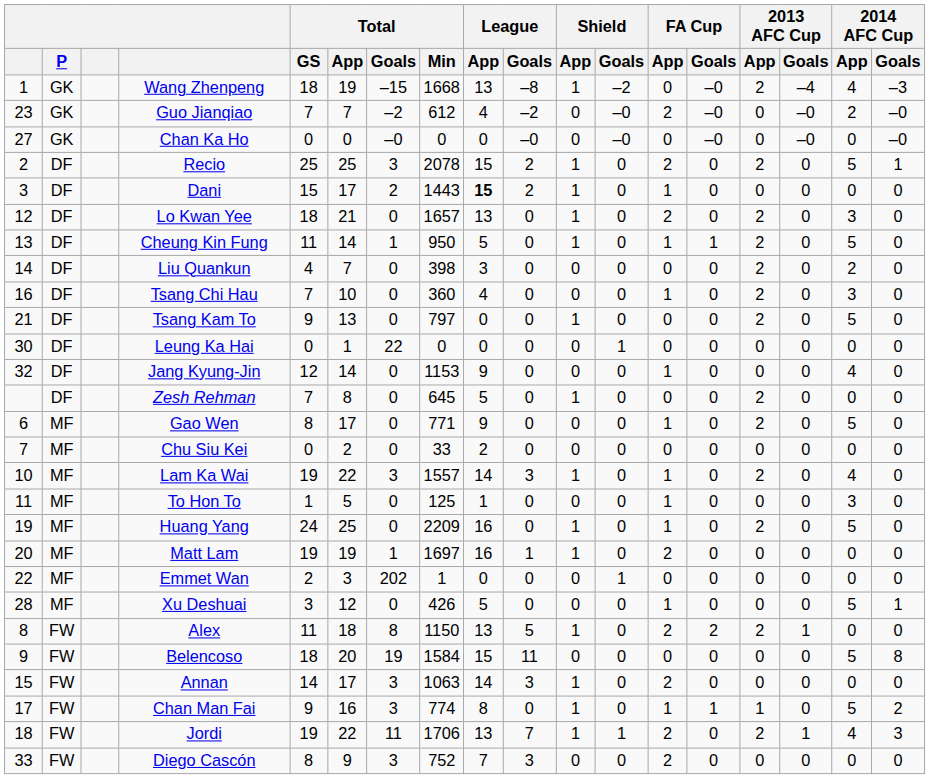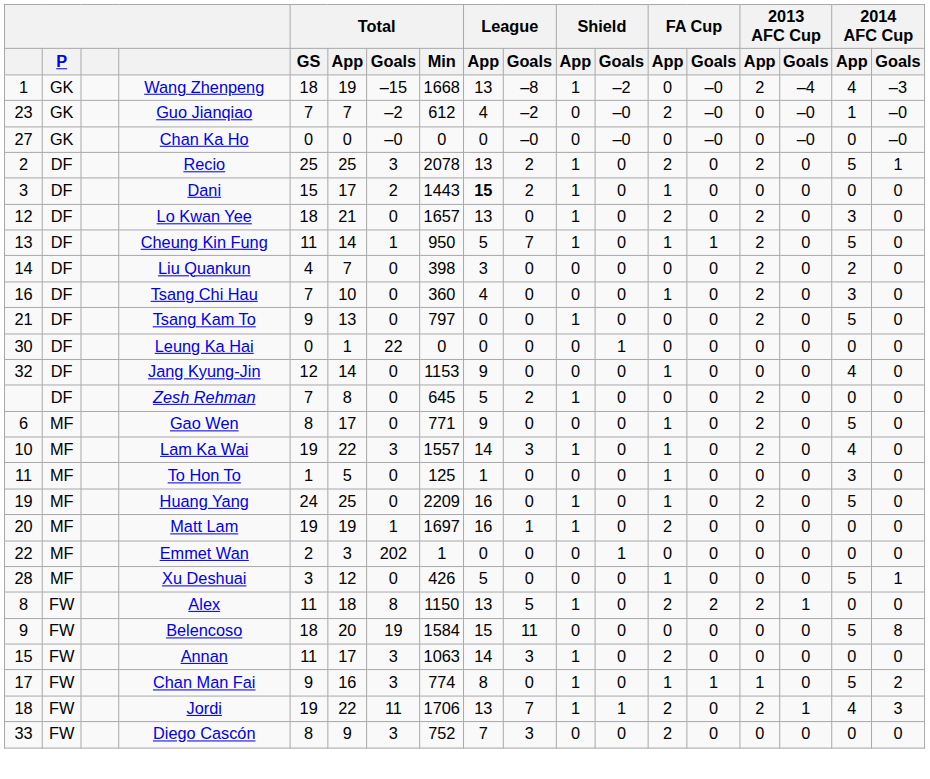Guo Jianqiao | 2014 AFC Cup / App: 2 -> 1
Recio | League / App: 15 -> 13
Cheung Kin Fung | League / Goals: 0 -> 7
Zesh Rehman | League / Goals: 0 -> 2
- row: 7 | MF | Chu Siu Kei | 0 | 2 | 0 | 33 | 2 | 0 | 0 | 0 | 0 | 0 | 0 | 0 | 0 | 0
Annan | Total / GS: 14 -> 11
